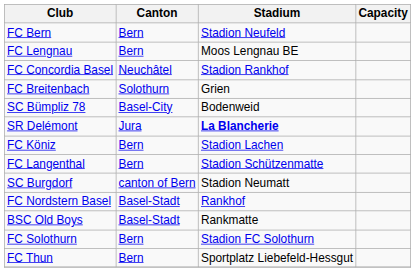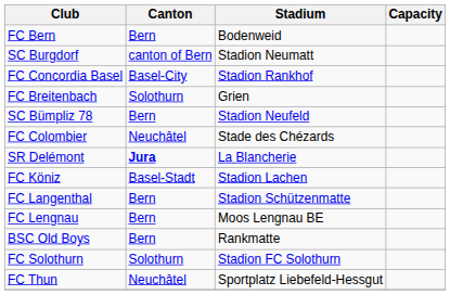FC Bern | Stadium: Stadion Neufeld -> Bodenweid
rows swapped: SC Burgdorf <-> FC Lengnau
FC Concordia Basel | Canton: Neuchâtel -> Basel-City
SC Bümpliz 78 | Canton: Basel-City -> Bern
SC Bümpliz 78 | Stadium: Bodenweid -> Stadion Neufeld
+ row: FC Colombier | Neuchâtel | Stade des Chézards
SR Delémont | Canton: normal -> bold
SR Delémont | Stadium: bold -> normal
FC Köniz | Canton: Bern -> Basel-Stadt
- row: FC Nordstern Basel | Basel-Stadt | Rankhof
BSC Old Boys | Canton: Basel-Stadt -> Bern
FC Solothurn | Canton: Bern -> Solothurn
FC Thun | Canton: Bern -> Neuchâtel
